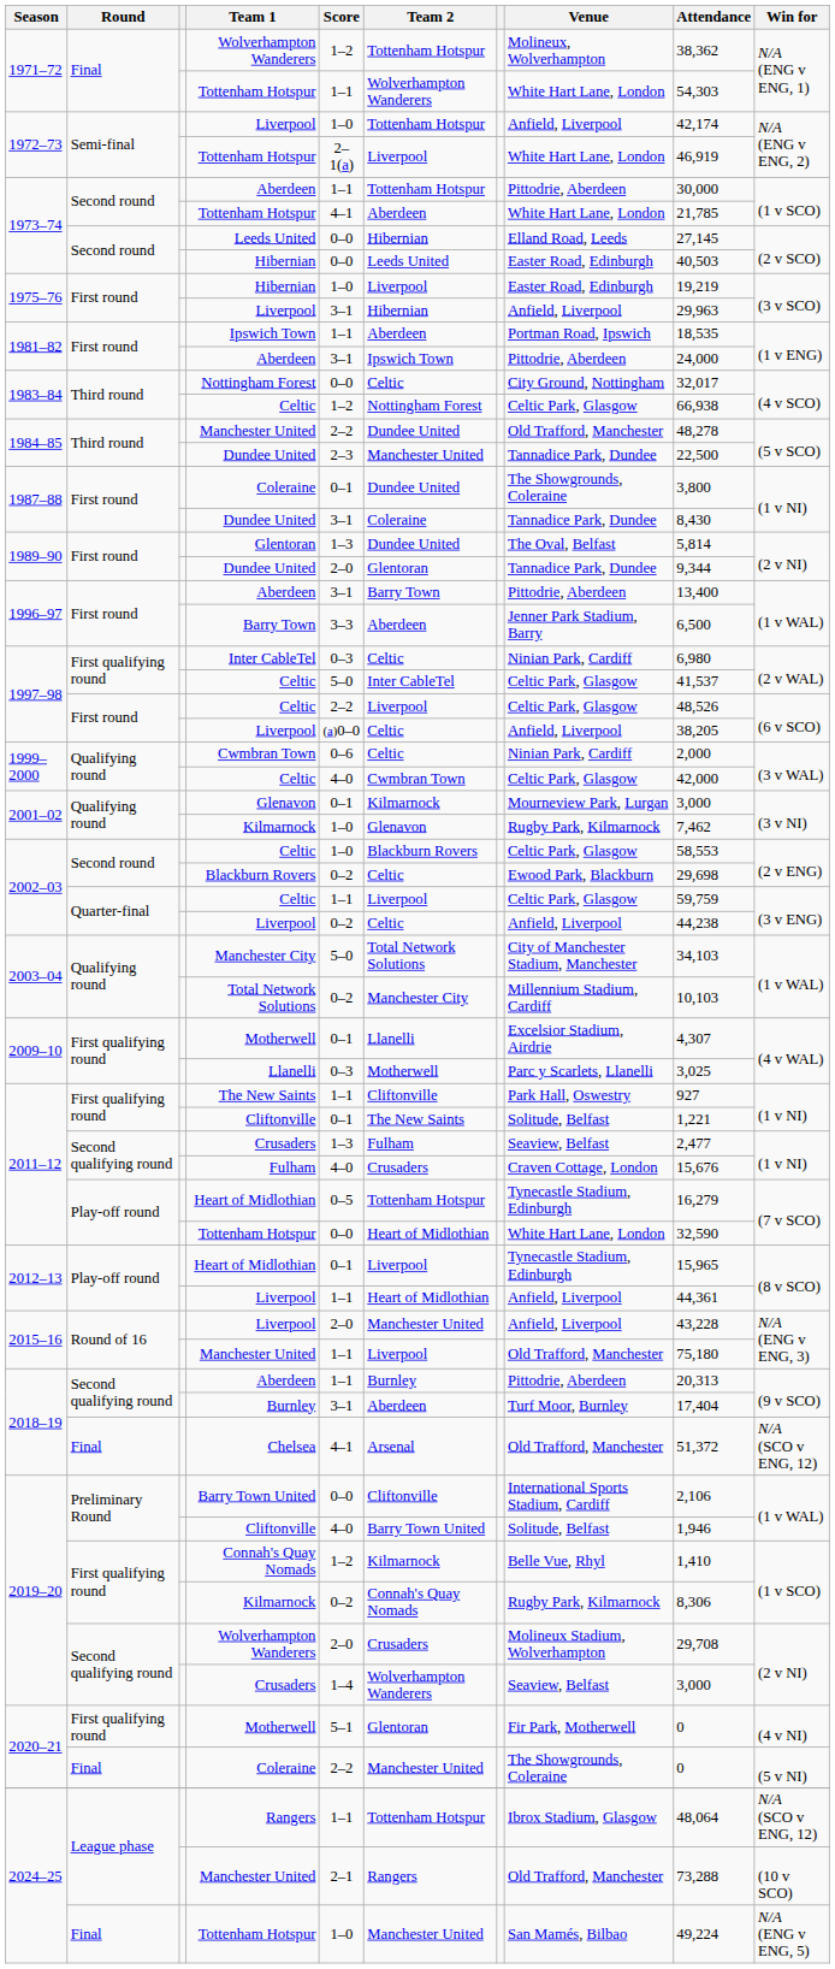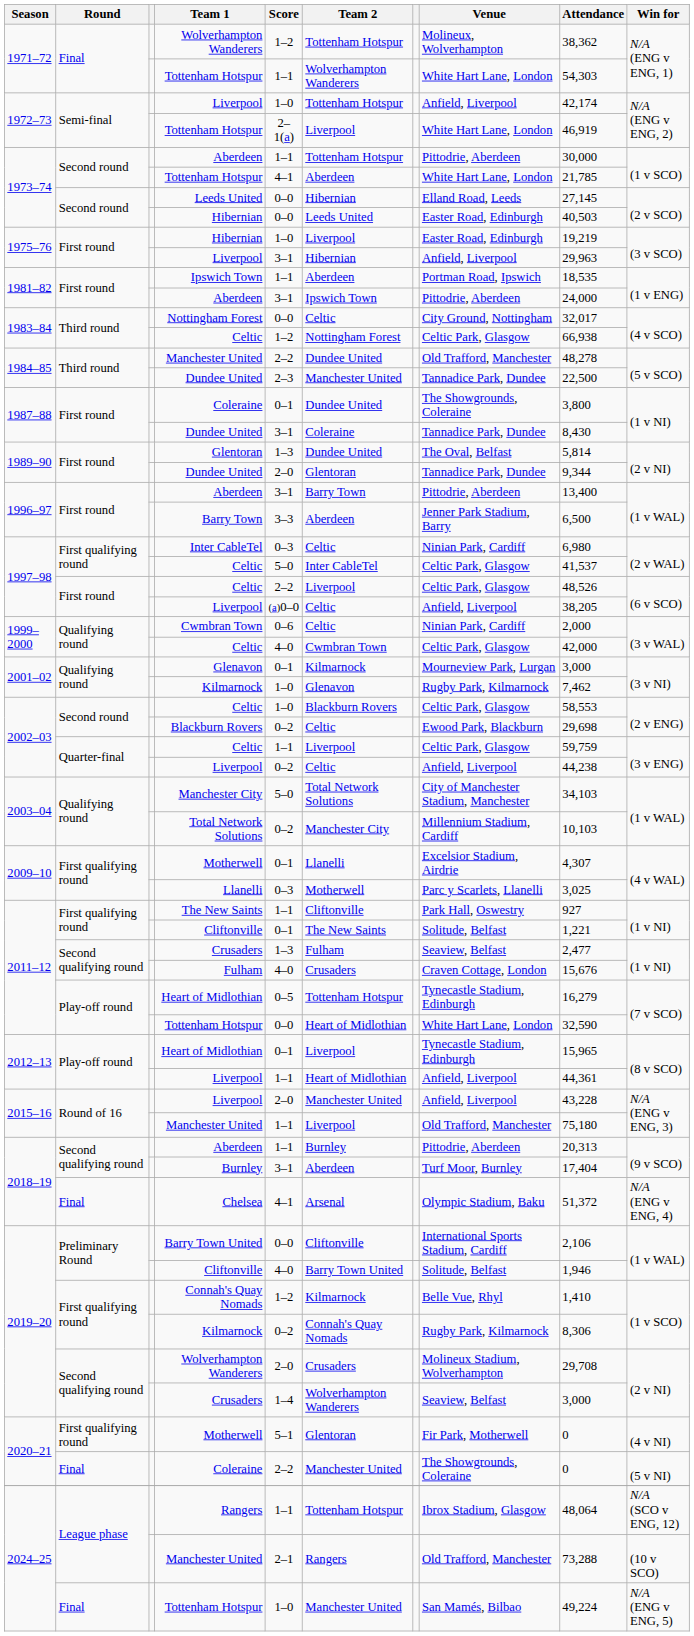Chelsea | Venue: Old Trafford, Manchester -> Olympic Stadium, Baku
Chelsea | Win for: N/A (SCO v ENG, 12) -> N/A (ENG v ENG, 4)
